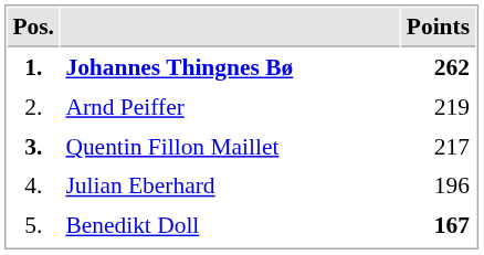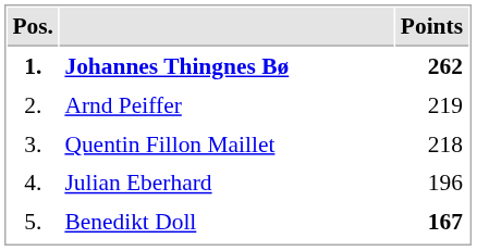Quentin Fillon Maillet | Pos.: bold -> normal
Quentin Fillon Maillet | Points: 217 -> 218
